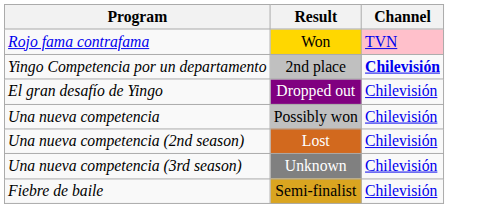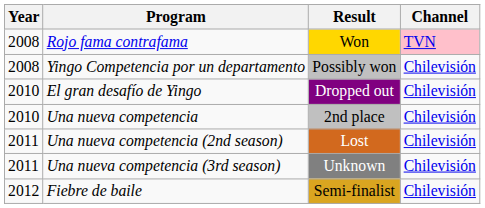+ column: Year | 2008 | 2008 | 2010 | 2010 | 2011 | 2011 | 2012
Yingo Competencia por un departamento | Result: 2nd place -> Possibly won
Yingo Competencia por un departamento | Channel: bold -> normal
Una nueva competencia | Result: Possibly won -> 2nd place
